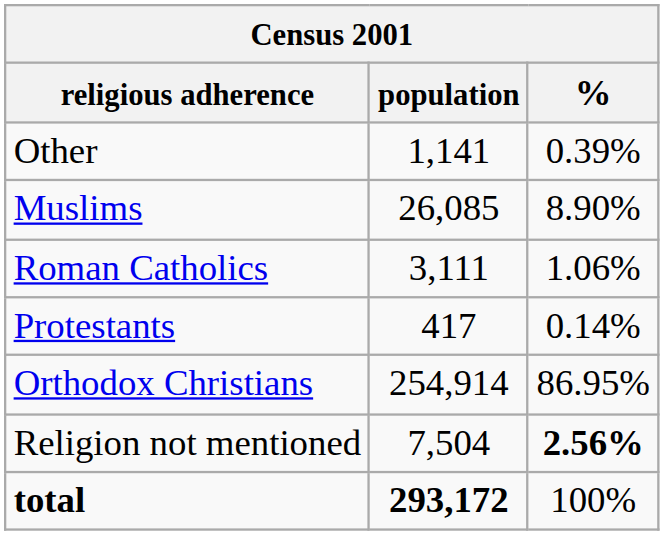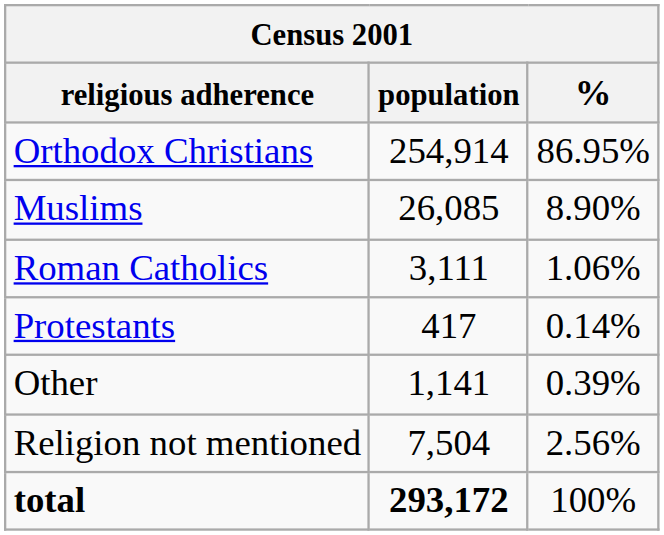rows swapped: Orthodox Christians <-> Other
Religion not mentioned | %: bold -> normal
